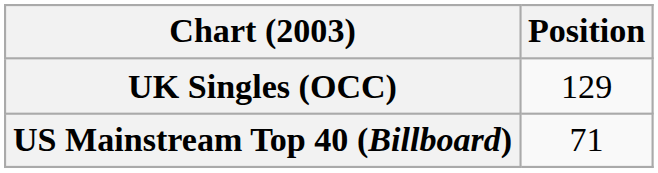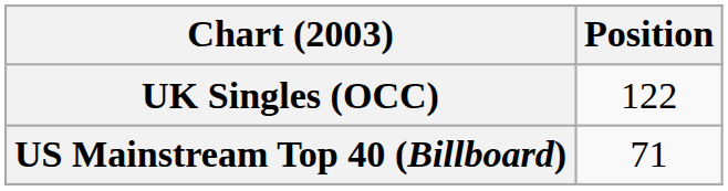UK Singles (OCC) | Position: 129 -> 122
